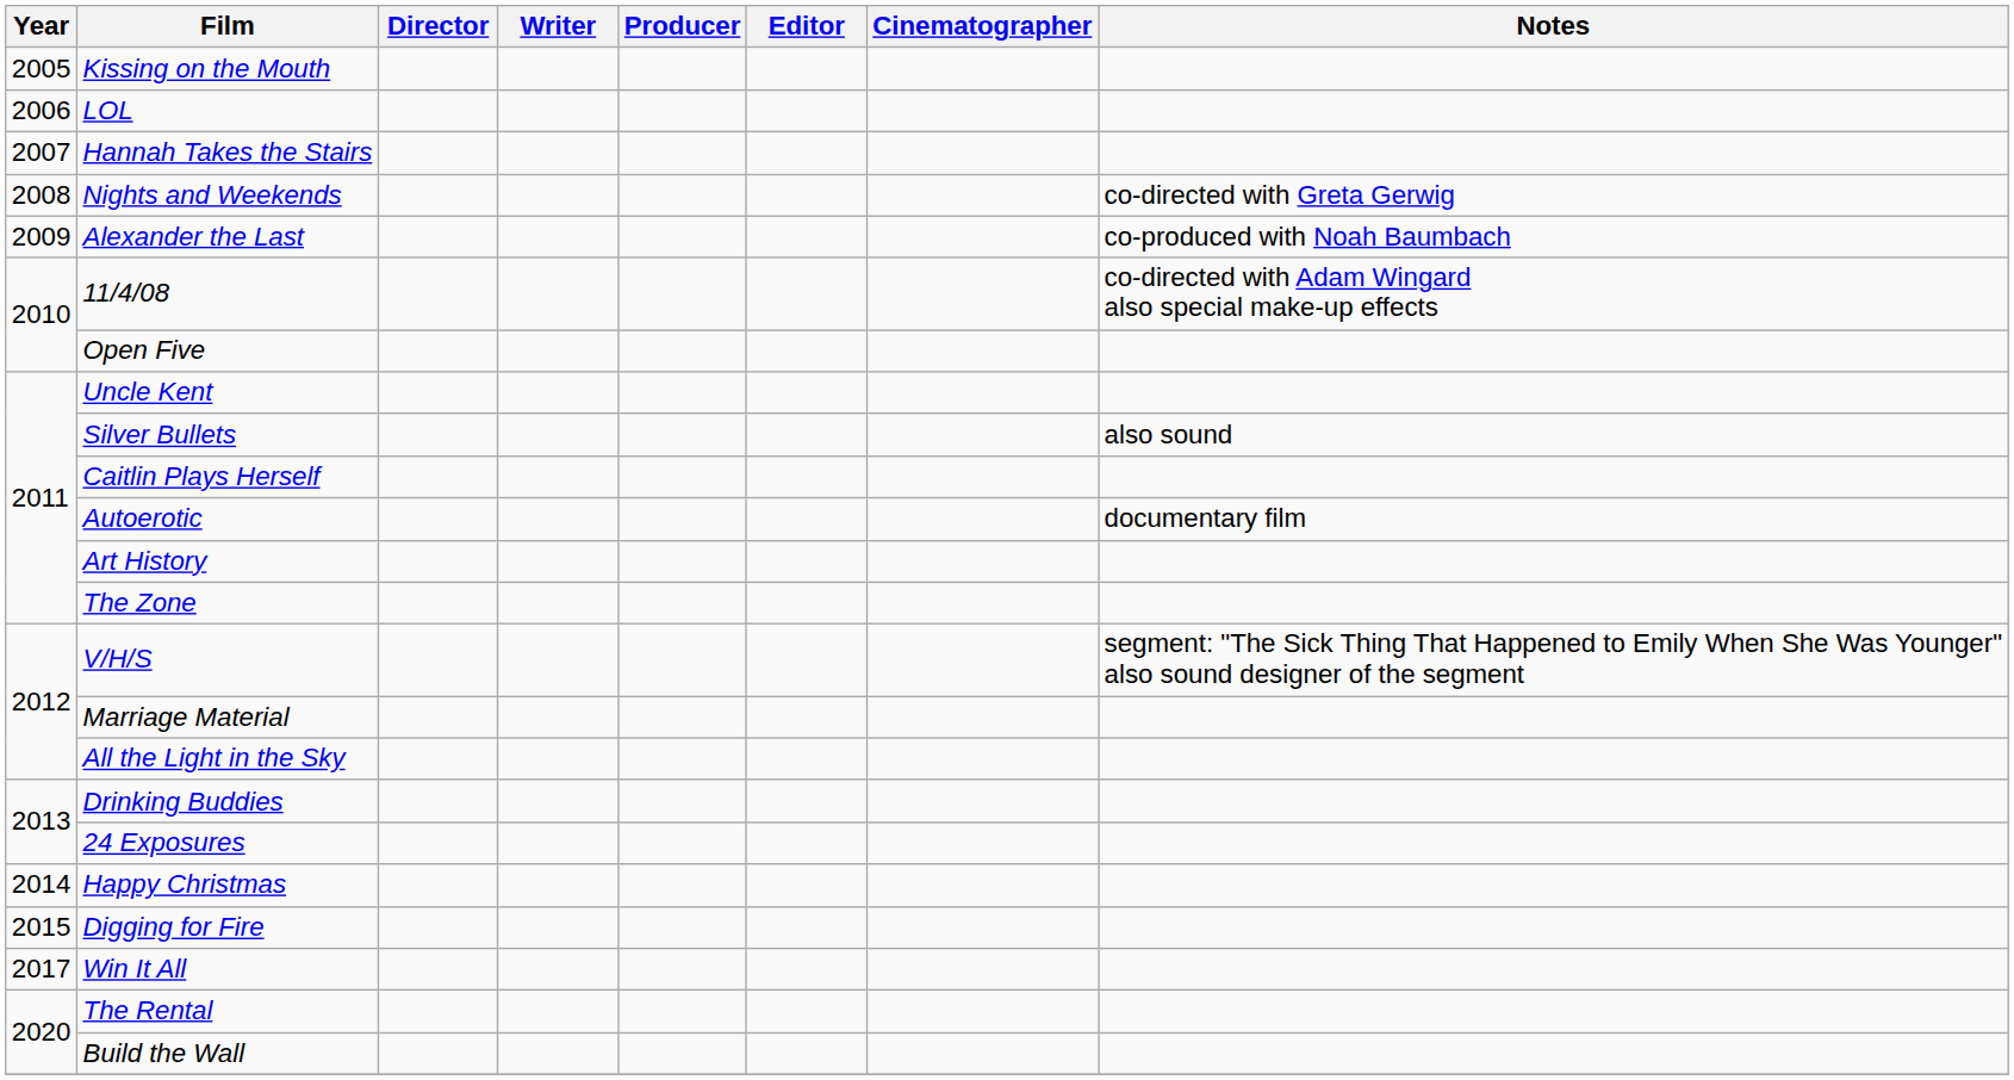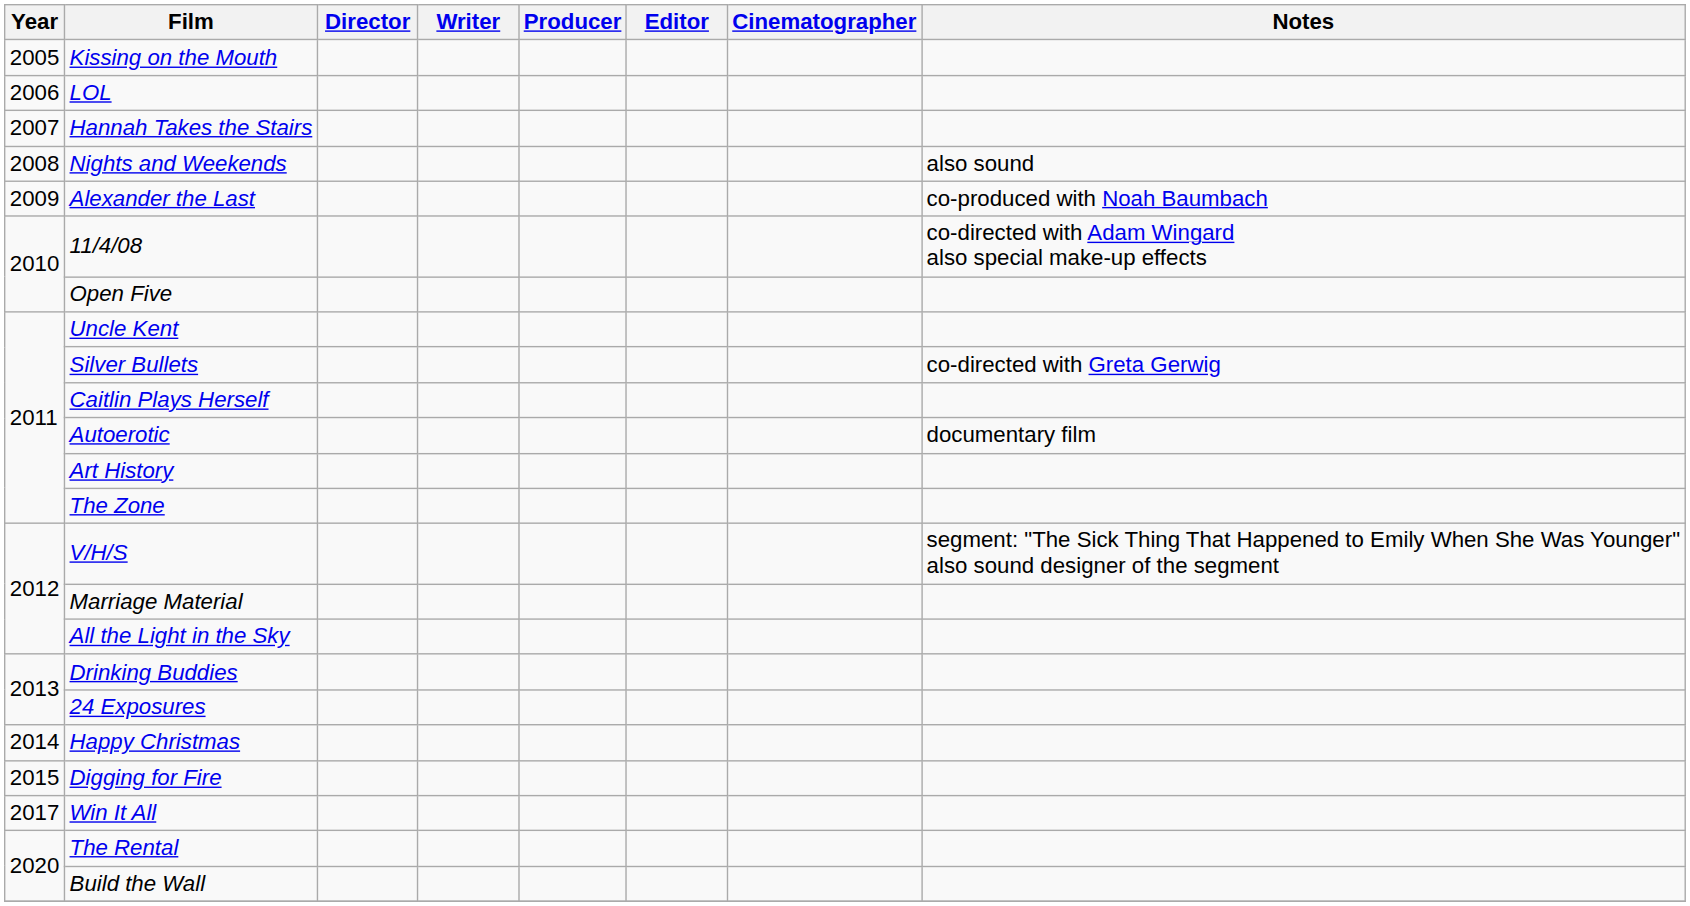Nights and Weekends | Notes: co-directed with Greta Gerwig -> also sound
Silver Bullets | Notes: also sound -> co-directed with Greta Gerwig
